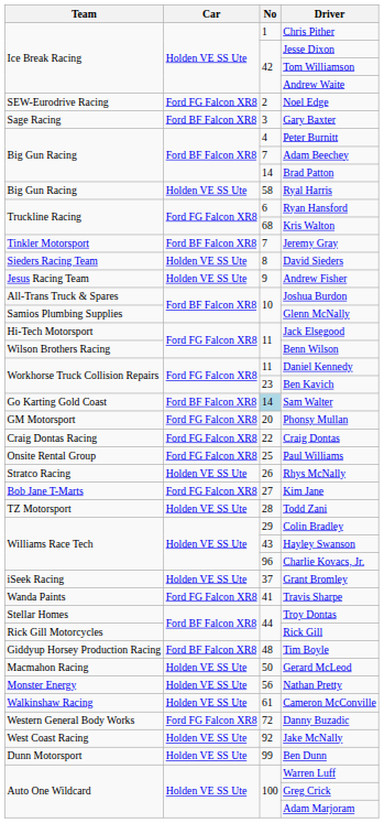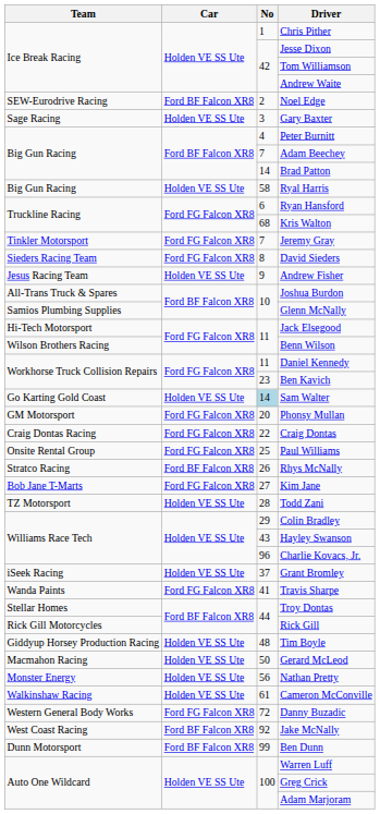Noel Edge | Car: Ford FG Falcon XR8 -> Ford BF Falcon XR8
Gary Baxter | Car: Ford BF Falcon XR8 -> Holden VE SS Ute
Jeremy Gray | Car: Ford BF Falcon XR8 -> Ford FG Falcon XR8
David Sieders | Car: Holden VE SS Ute -> Ford FG Falcon XR8
Sam Walter | Car: Ford BF Falcon XR8 -> Holden VE SS Ute
Rhys McNally | Car: Holden VE SS Ute -> Ford BF Falcon XR8
Tim Boyle | Car: Ford BF Falcon XR8 -> Holden VE SS Ute
Jake McNally | Car: Holden VE SS Ute -> Ford BF Falcon XR8
Ben Dunn | Car: Holden VE SS Ute -> Ford BF Falcon XR8
